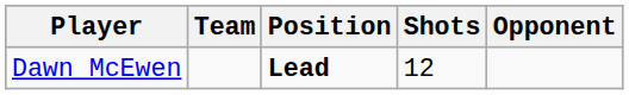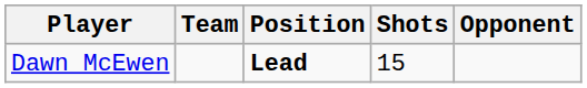Dawn McEwen | Shots: 12 -> 15
